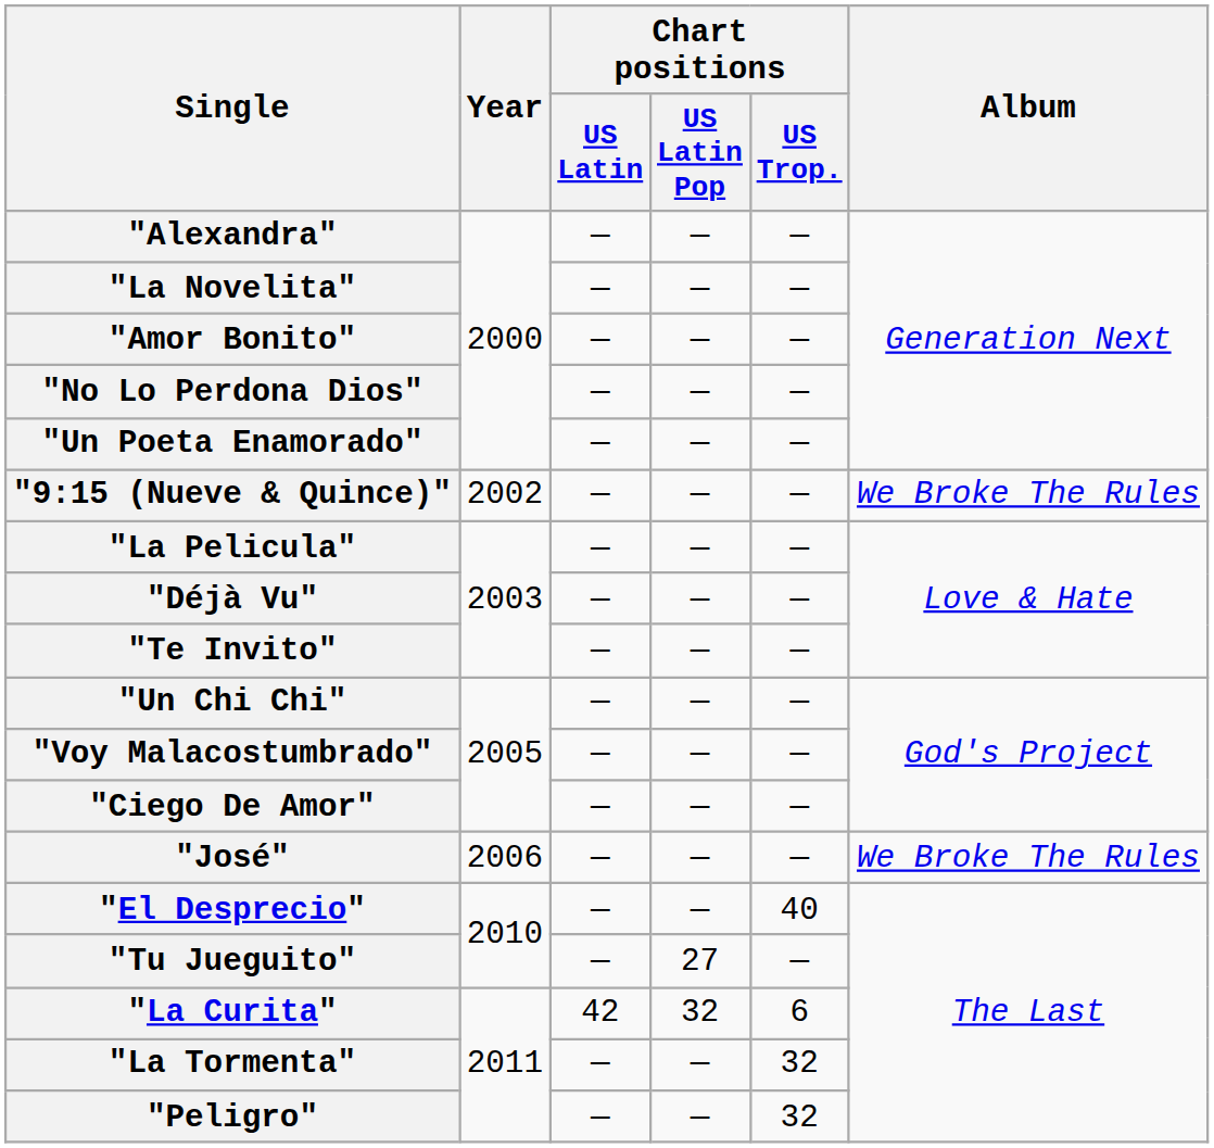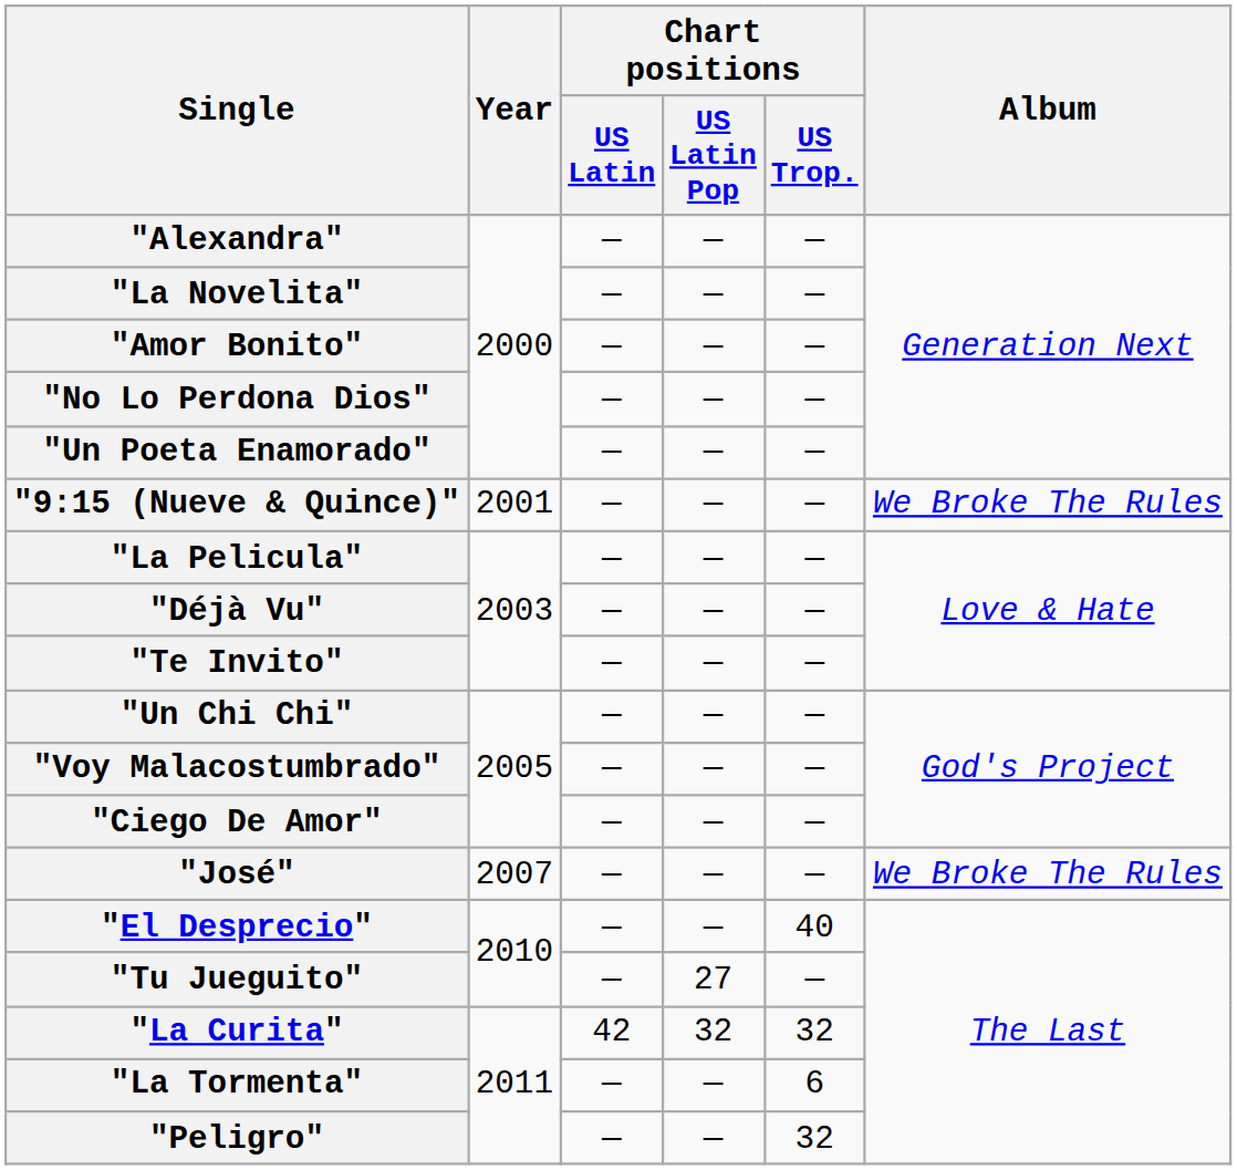"9:15 (Nueve & Quince)" | Year: 2002 -> 2001
"José" | Year: 2006 -> 2007
"La Curita" | Chart positions / US Trop.: 6 -> 32
"La Tormenta" | Chart positions / US Trop.: 32 -> 6
